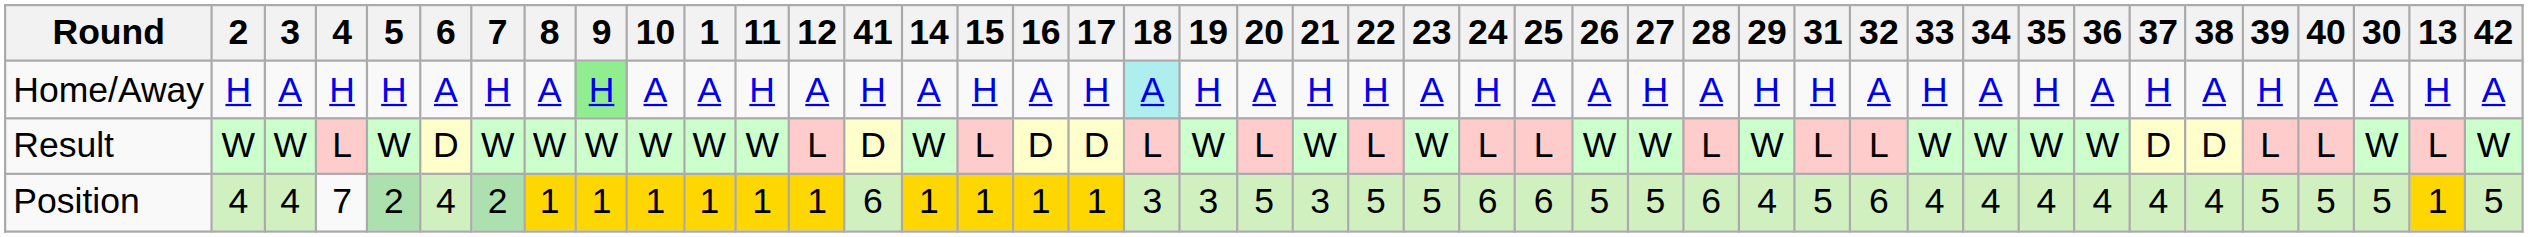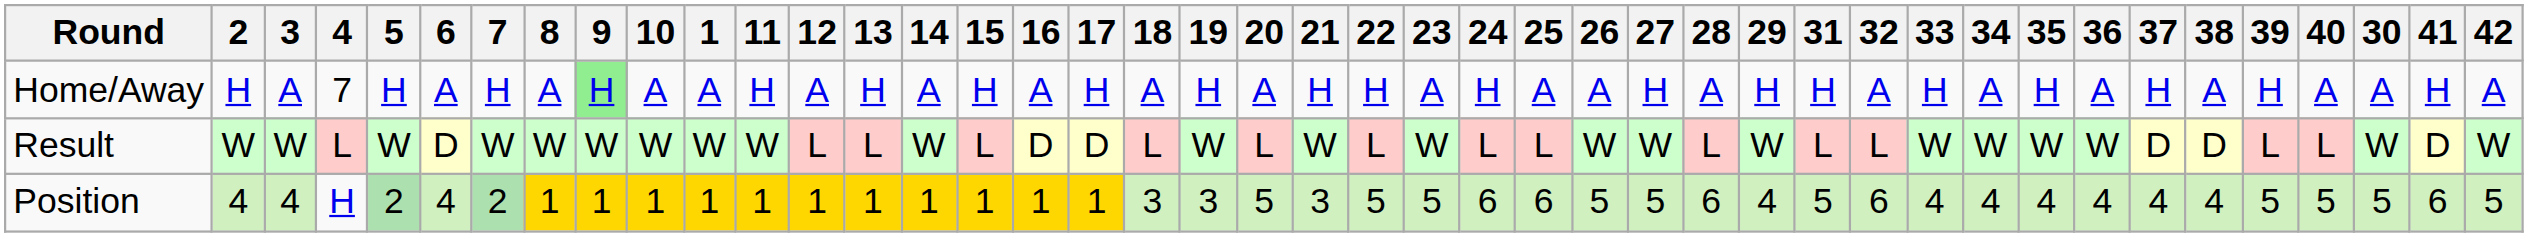columns swapped: 13 <-> 41
Home/Away | 4: H -> 7
Home/Away | 18: paleturquoise background -> no background
Position | 4: 7 -> H
